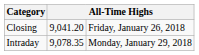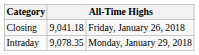Closing | column 2: 9,041.20 -> 9,041.18
